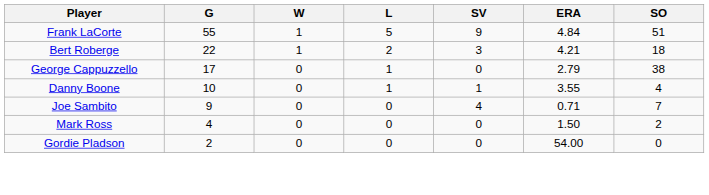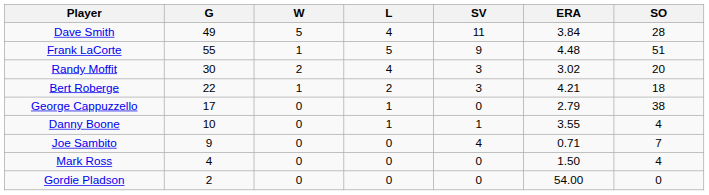+ row: Dave Smith | 49 | 5 | 4 | 11 | 3.84 | 28
Frank LaCorte | ERA: 4.84 -> 4.48
+ row: Randy Moffit | 30 | 2 | 4 | 3 | 3.02 | 20
Mark Ross | SO: 2 -> 4
